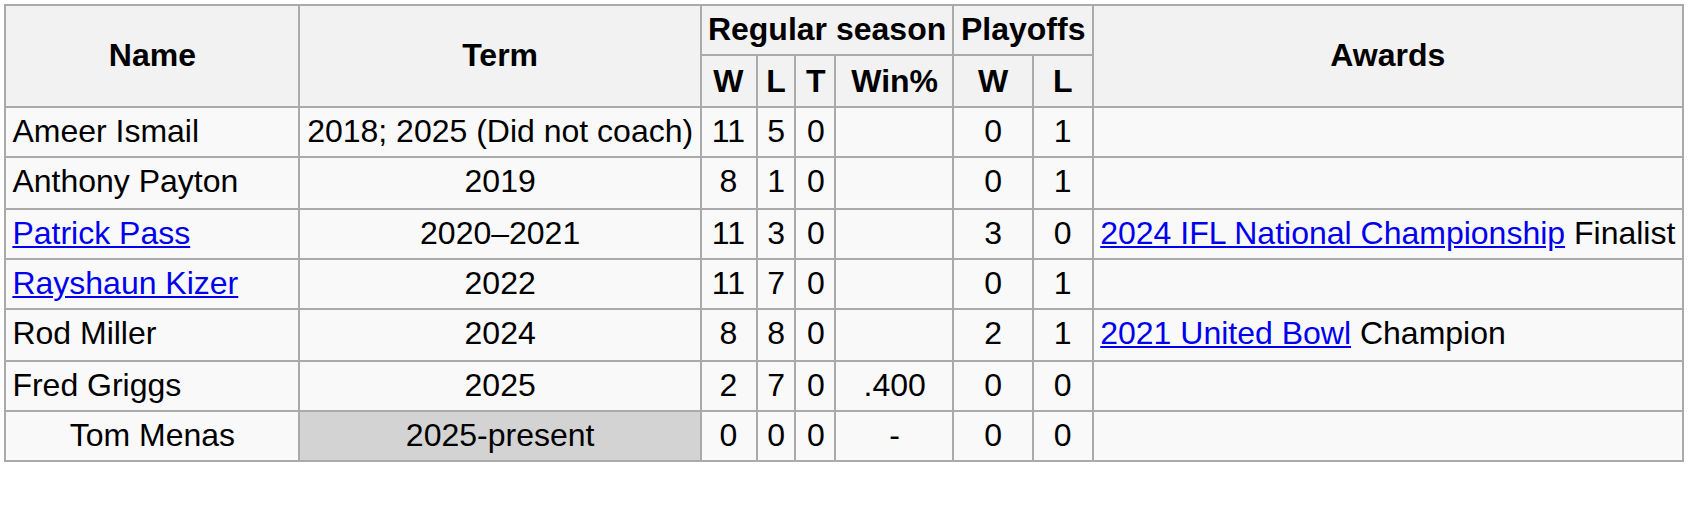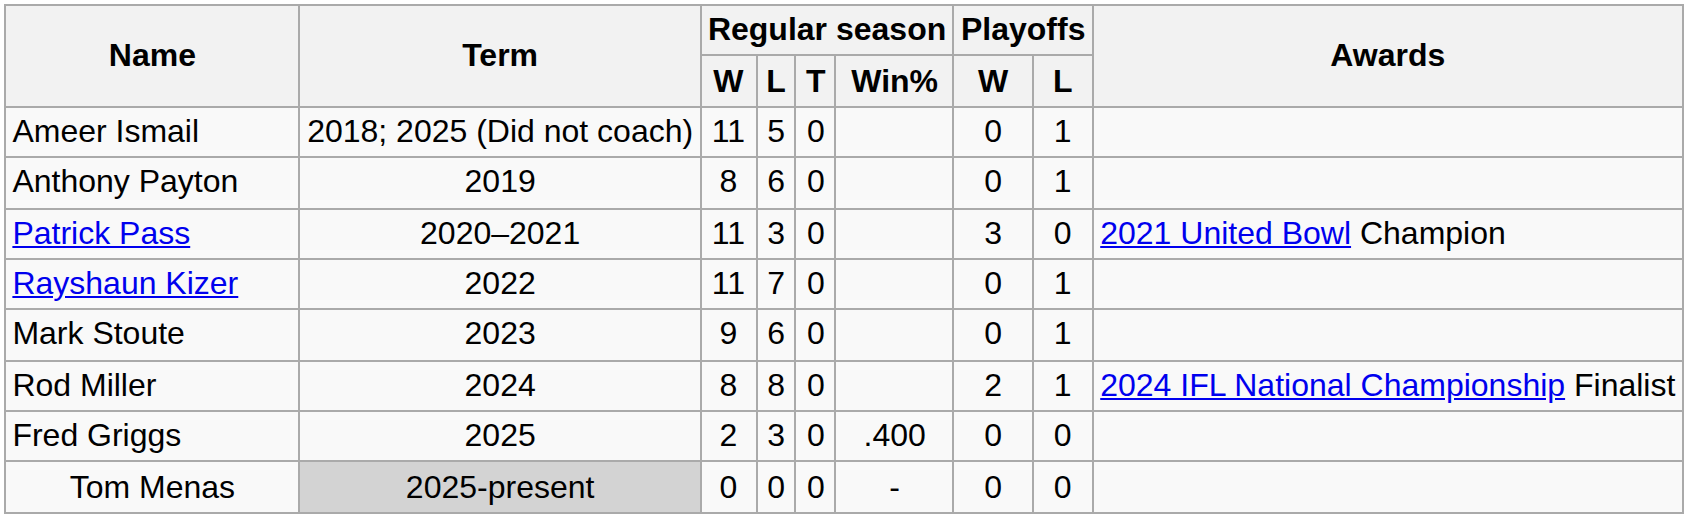Anthony Payton | Regular season / L: 1 -> 6
Patrick Pass | Awards: 2024 IFL National Championship Finalist -> 2021 United Bowl Champion
+ row: Mark Stoute | 2023 | 9 | 6 | 0 | 0 | 1
Rod Miller | Awards: 2021 United Bowl Champion -> 2024 IFL National Championship Finalist
Fred Griggs | Regular season / L: 7 -> 3
